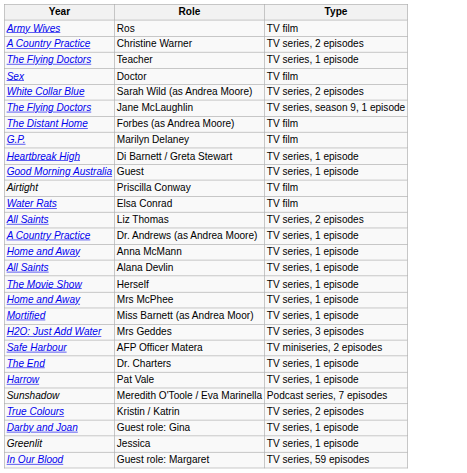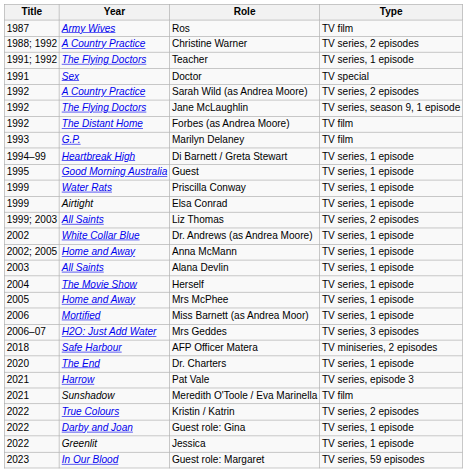+ column: Title | 1987 | 1988; 1992 | 1991; 1992 | 1991 | 1992 | 1992 | 1992 | 1993 | 1994–99 | 1995 | 1999 | 1999 | 1999; 2003 | 2002 | 2002; 2005 | 2003 | 2004 | 2005 | 2006 | 2006–07 | 2018 | 2020 | 2021 | 2021 | 2022 | 2022 | 2022 | 2023
Doctor | Type: TV film -> TV special
Sarah Wild (as Andrea Moore) | Year: White Collar Blue -> A Country Practice
Priscilla Conway | Year: Airtight -> Water Rats
Priscilla Conway | Type: TV film -> TV series, 1 episode
Elsa Conrad | Year: Water Rats -> Airtight
Elsa Conrad | Type: TV film -> TV series, 1 episode
Dr. Andrews (as Andrea Moore) | Year: A Country Practice -> White Collar Blue
Pat Vale | Type: TV series, 1 episode -> TV series, episode 3
Meredith O'Toole / Eva Marinella | Type: Podcast series, 7 episodes -> TV film
